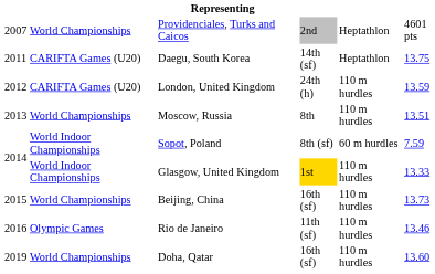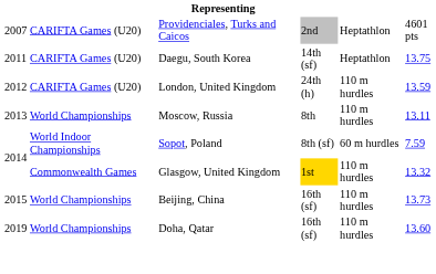Providenciales, Turks and Caicos | column 2: World Championships -> CARIFTA Games (U20)
Moscow, Russia | column 6: 13.51 -> 13.11
Glasgow, United Kingdom | column 2: World Indoor Championships -> Commonwealth Games
Glasgow, United Kingdom | column 6: 13.33 -> 13.32
- row: 2016 | Olympic Games | Rio de Janeiro | 11th (sf) | 110 m hurdles | 13.46
